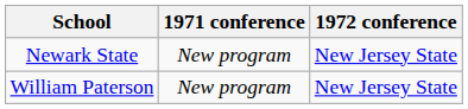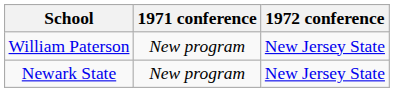rows swapped: Newark State <-> William Paterson
